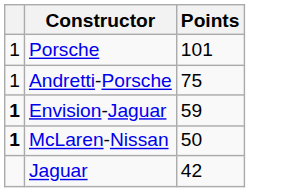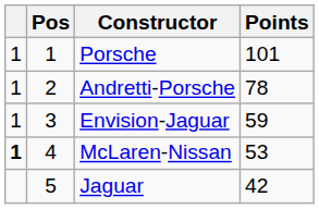+ column: Pos | 1 | 2 | 3 | 4 | 5
Andretti-Porsche | Points: 75 -> 78
Envision-Jaguar | column 1: bold -> normal
McLaren-Nissan | Points: 50 -> 53
